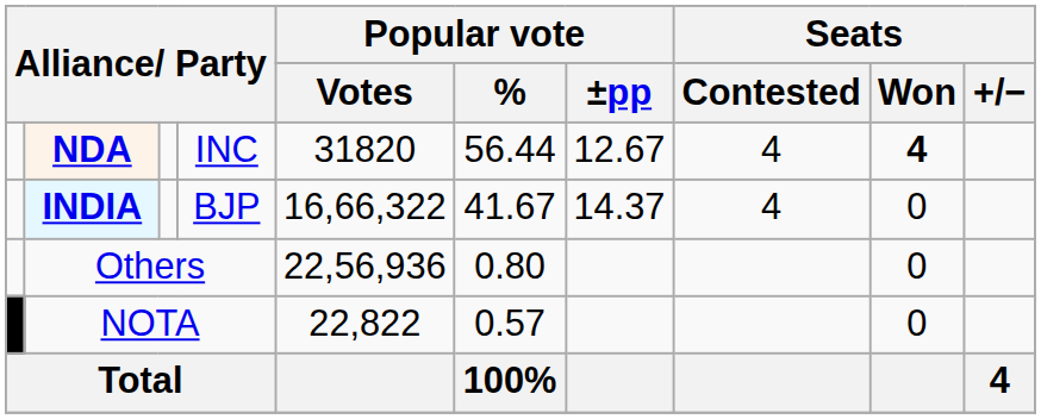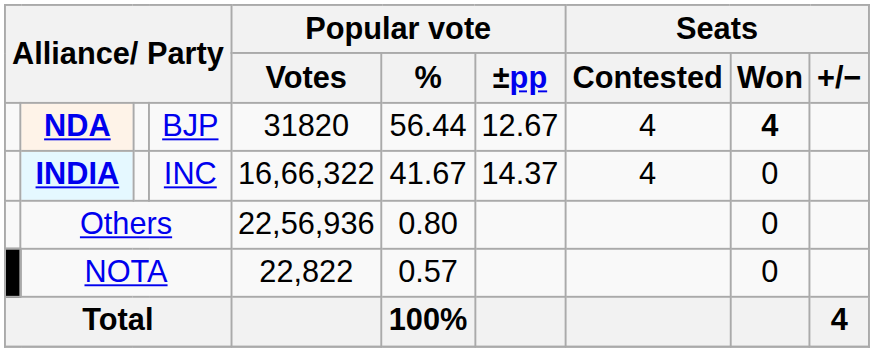NDA | column 4: INC -> BJP
INDIA | column 4: BJP -> INC
